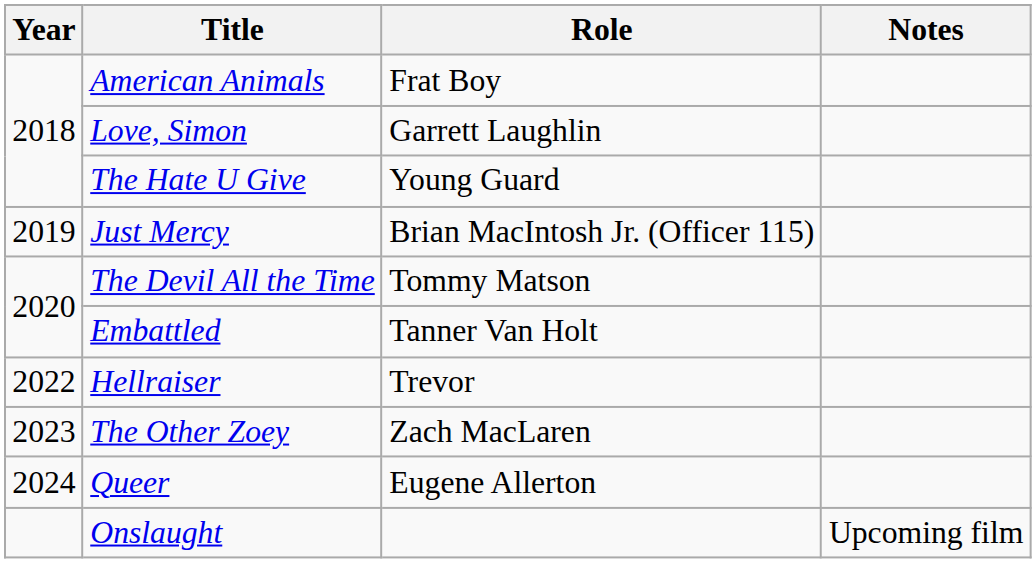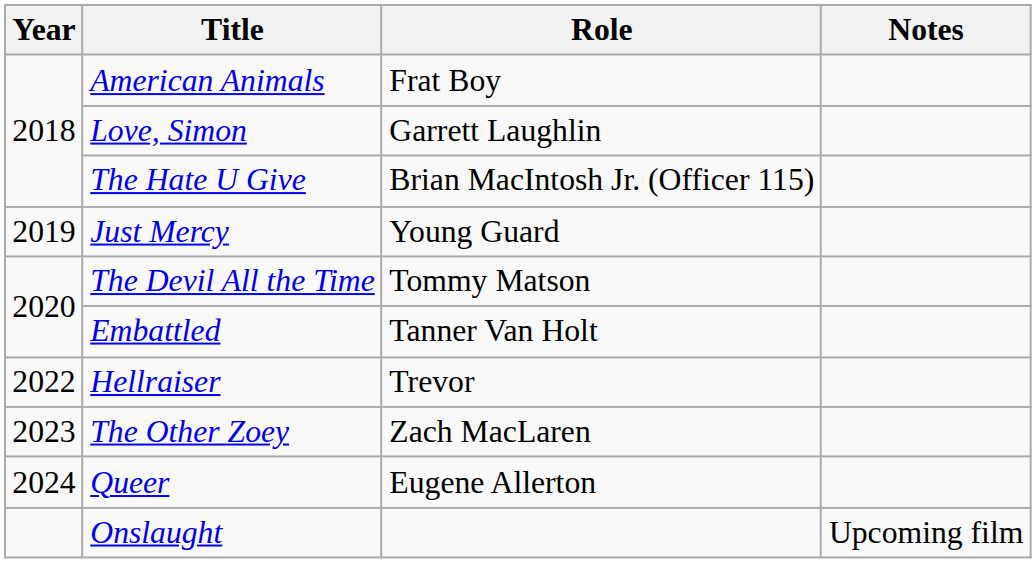The Hate U Give | Role: Young Guard -> Brian MacIntosh Jr. (Officer 115)
Just Mercy | Role: Brian MacIntosh Jr. (Officer 115) -> Young Guard
